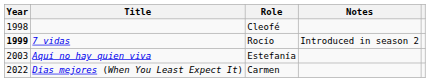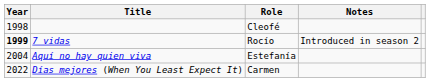Aquí no hay quien viva | Year: 2003 -> 2004
